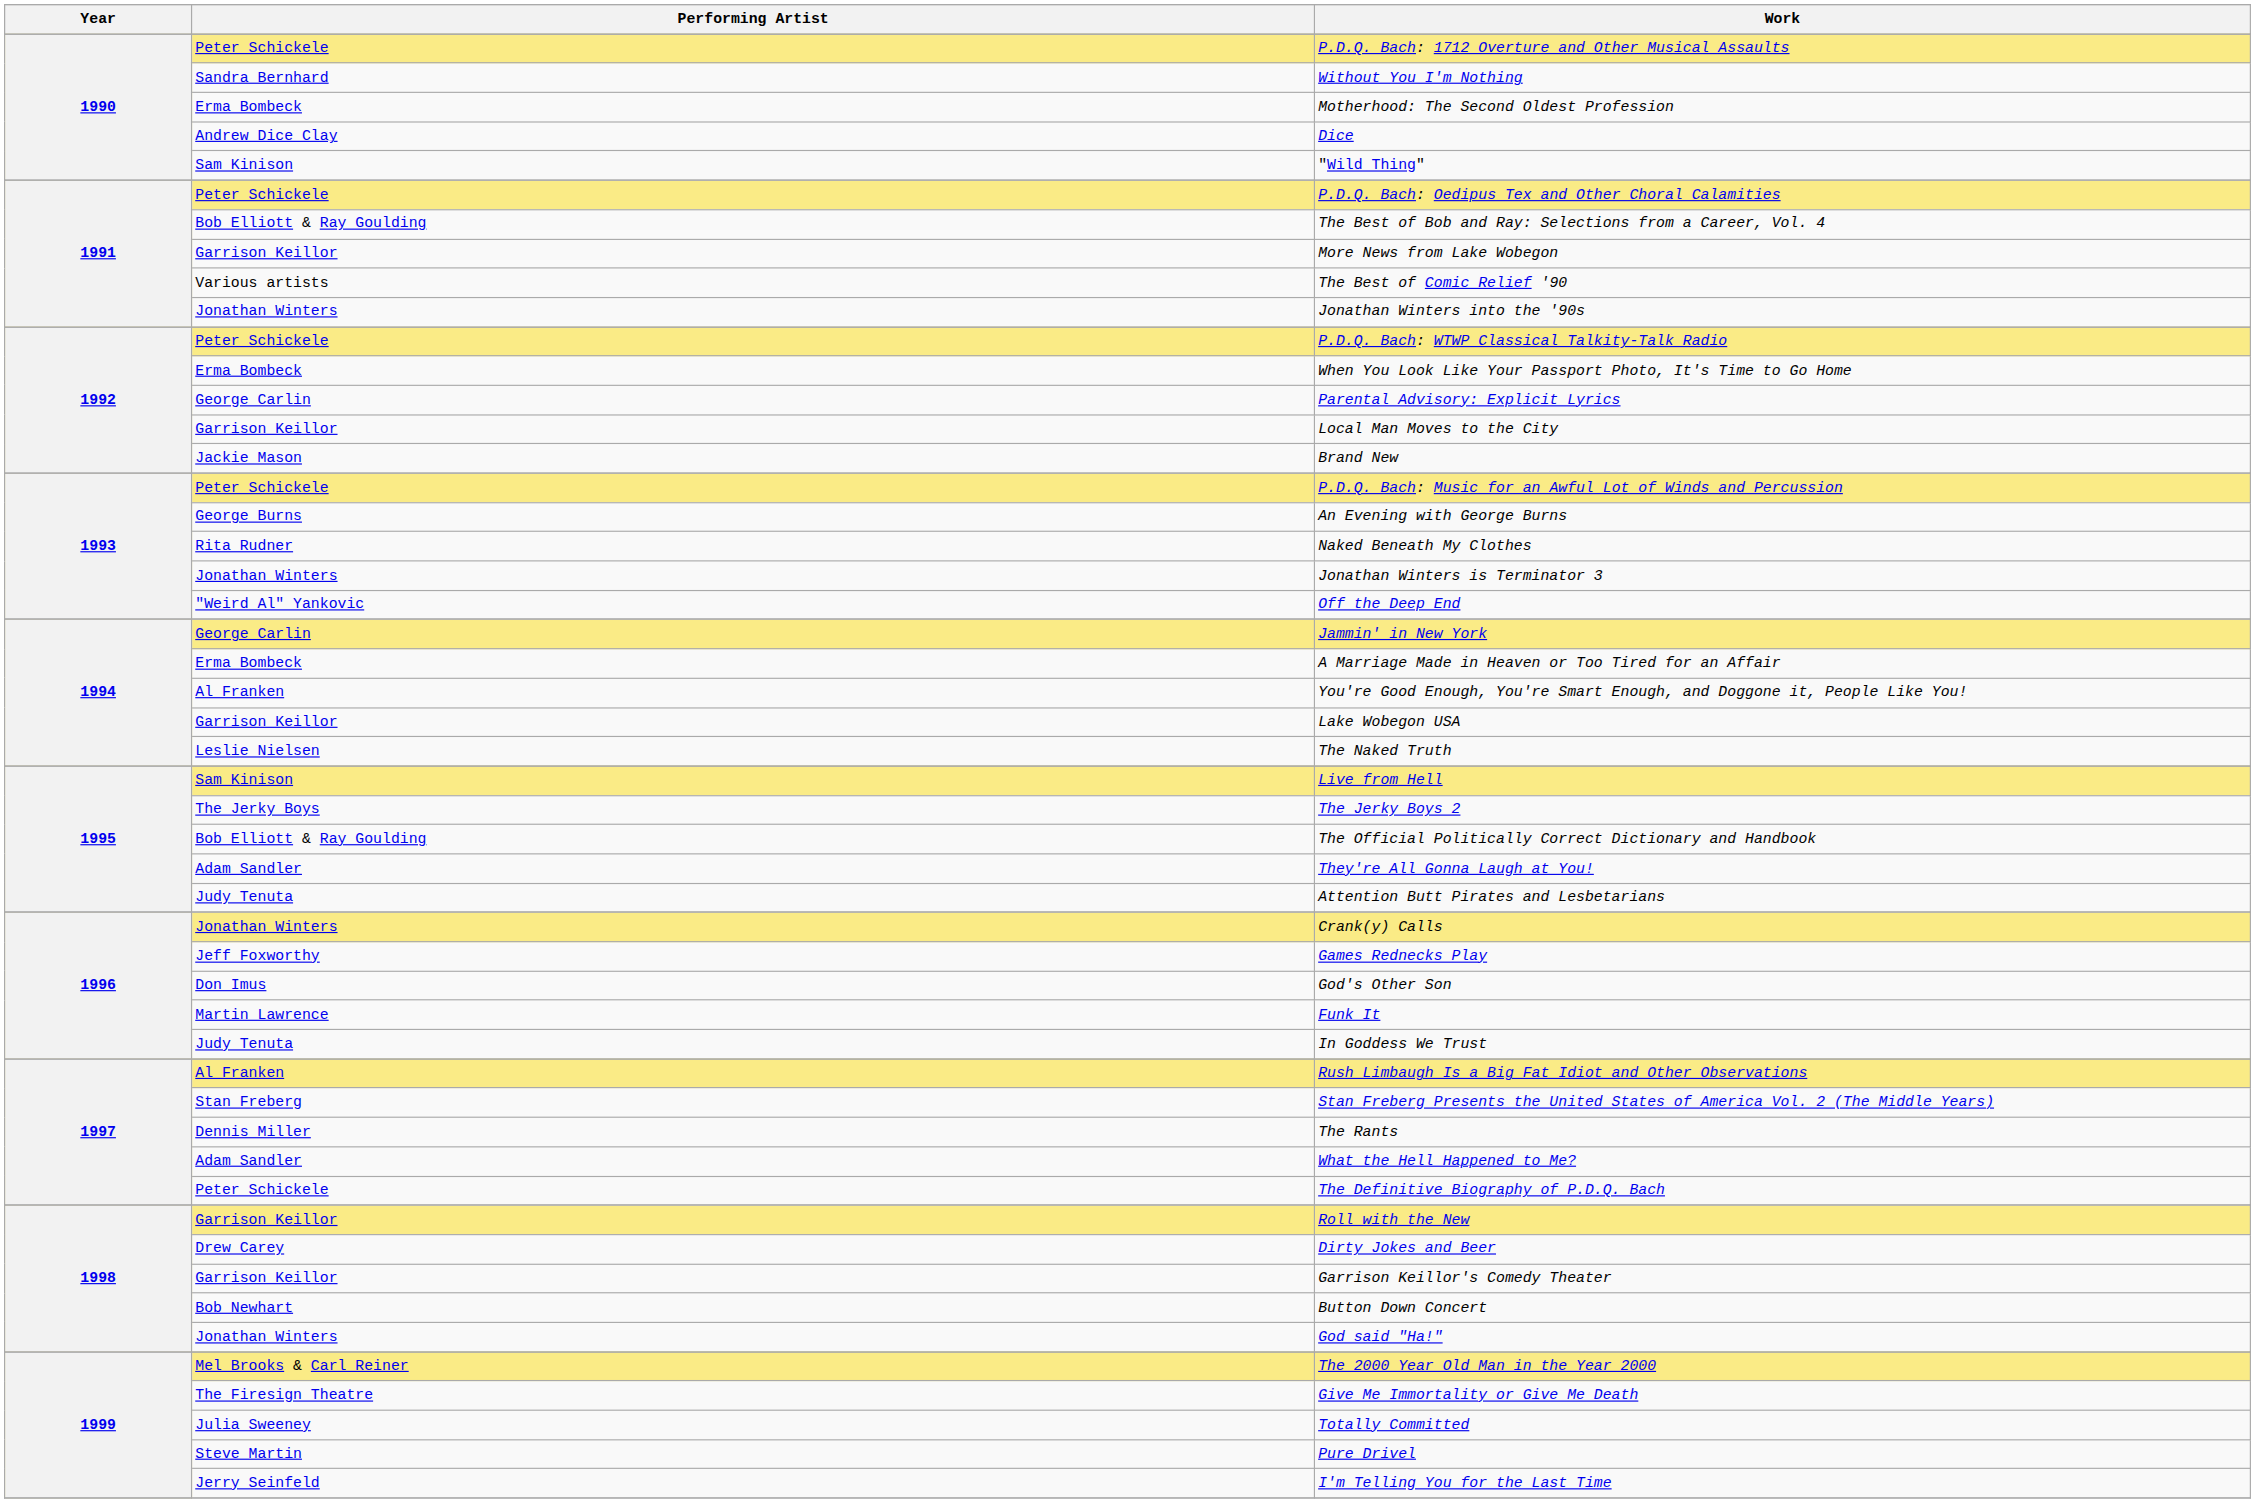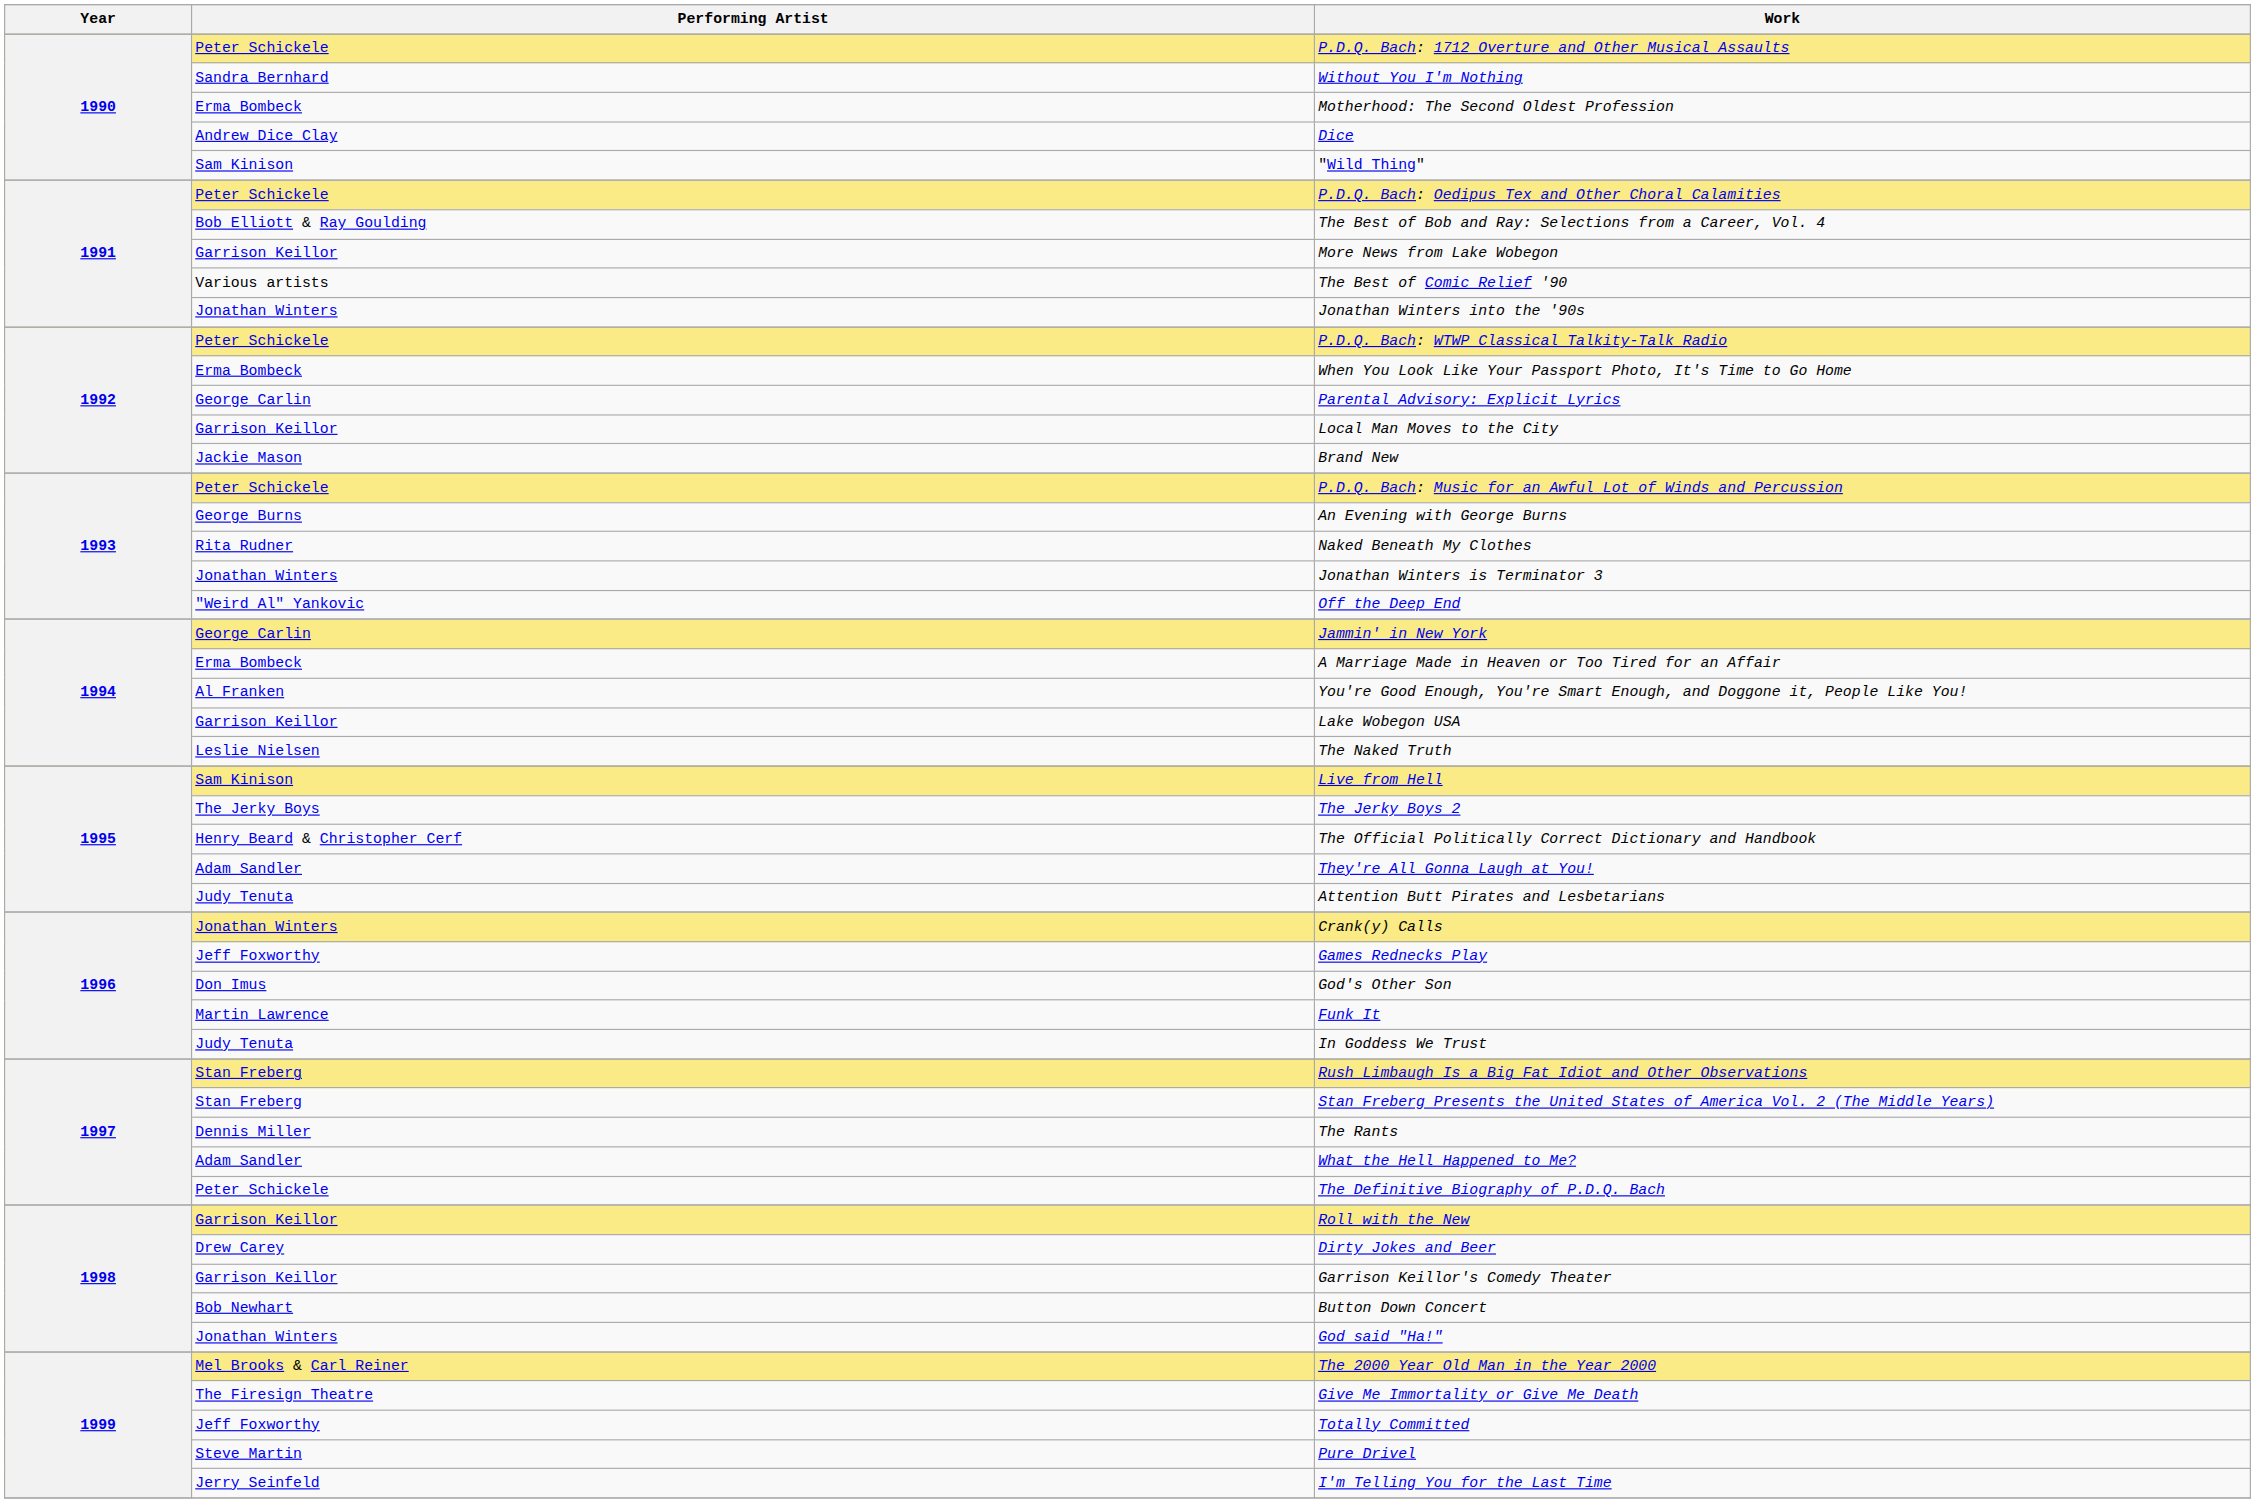The Official Politically Correct Dictionary and Handbook | Performing Artist: Bob Elliott & Ray Goulding -> Henry Beard & Christopher Cerf
Rush Limbaugh Is a Big Fat Idiot and Other Observations | Performing Artist: Al Franken -> Stan Freberg
Totally Committed | Performing Artist: Julia Sweeney -> Jeff Foxworthy
